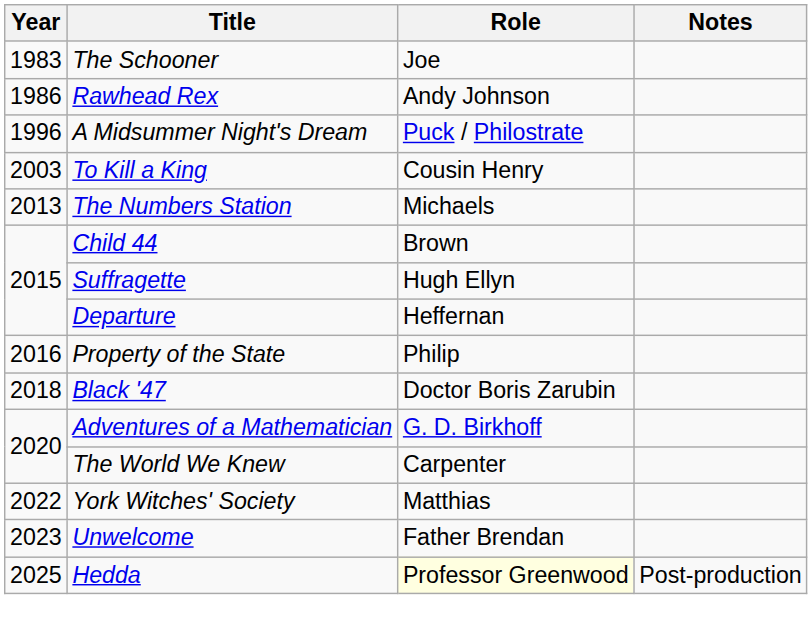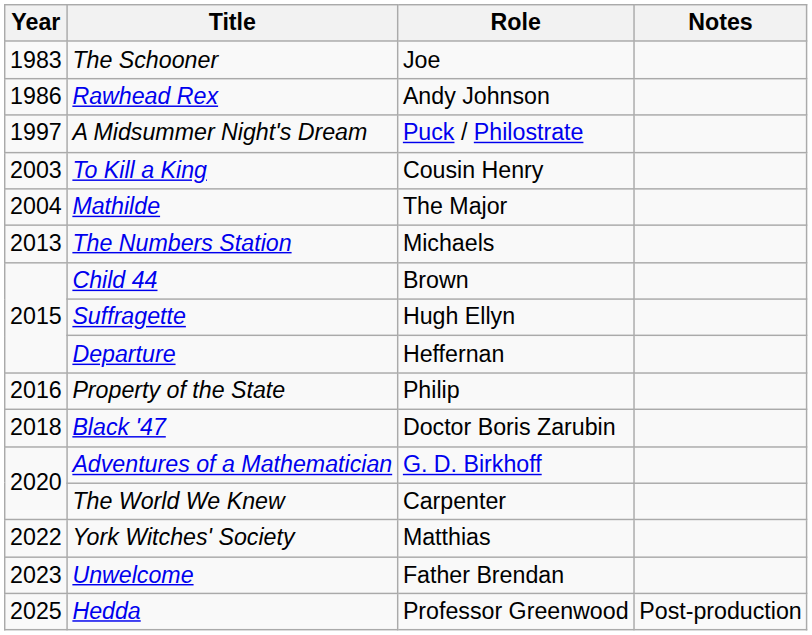A Midsummer Night's Dream | Year: 1996 -> 1997
+ row: 2004 | Mathilde | The Major
Hedda | Role: lightyellow background -> no background
